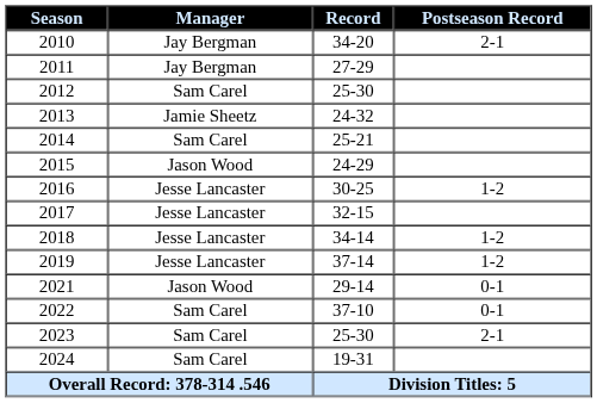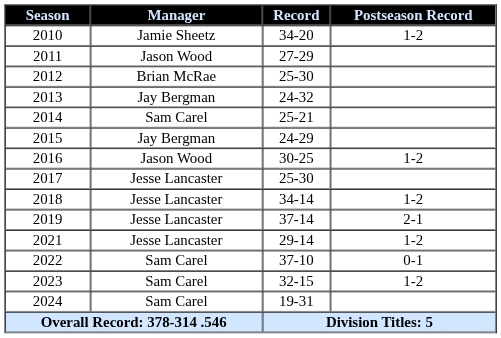2010 | Manager: Jay Bergman -> Jamie Sheetz
2010 | Postseason Record: 2-1 -> 1-2
2011 | Manager: Jay Bergman -> Jason Wood
2012 | Manager: Sam Carel -> Brian McRae
2013 | Manager: Jamie Sheetz -> Jay Bergman
2015 | Manager: Jason Wood -> Jay Bergman
2016 | Manager: Jesse Lancaster -> Jason Wood
2017 | Record: 32-15 -> 25-30
2019 | Postseason Record: 1-2 -> 2-1
2021 | Manager: Jason Wood -> Jesse Lancaster
2021 | Postseason Record: 0-1 -> 1-2
2023 | Record: 25-30 -> 32-15
2023 | Postseason Record: 2-1 -> 1-2
